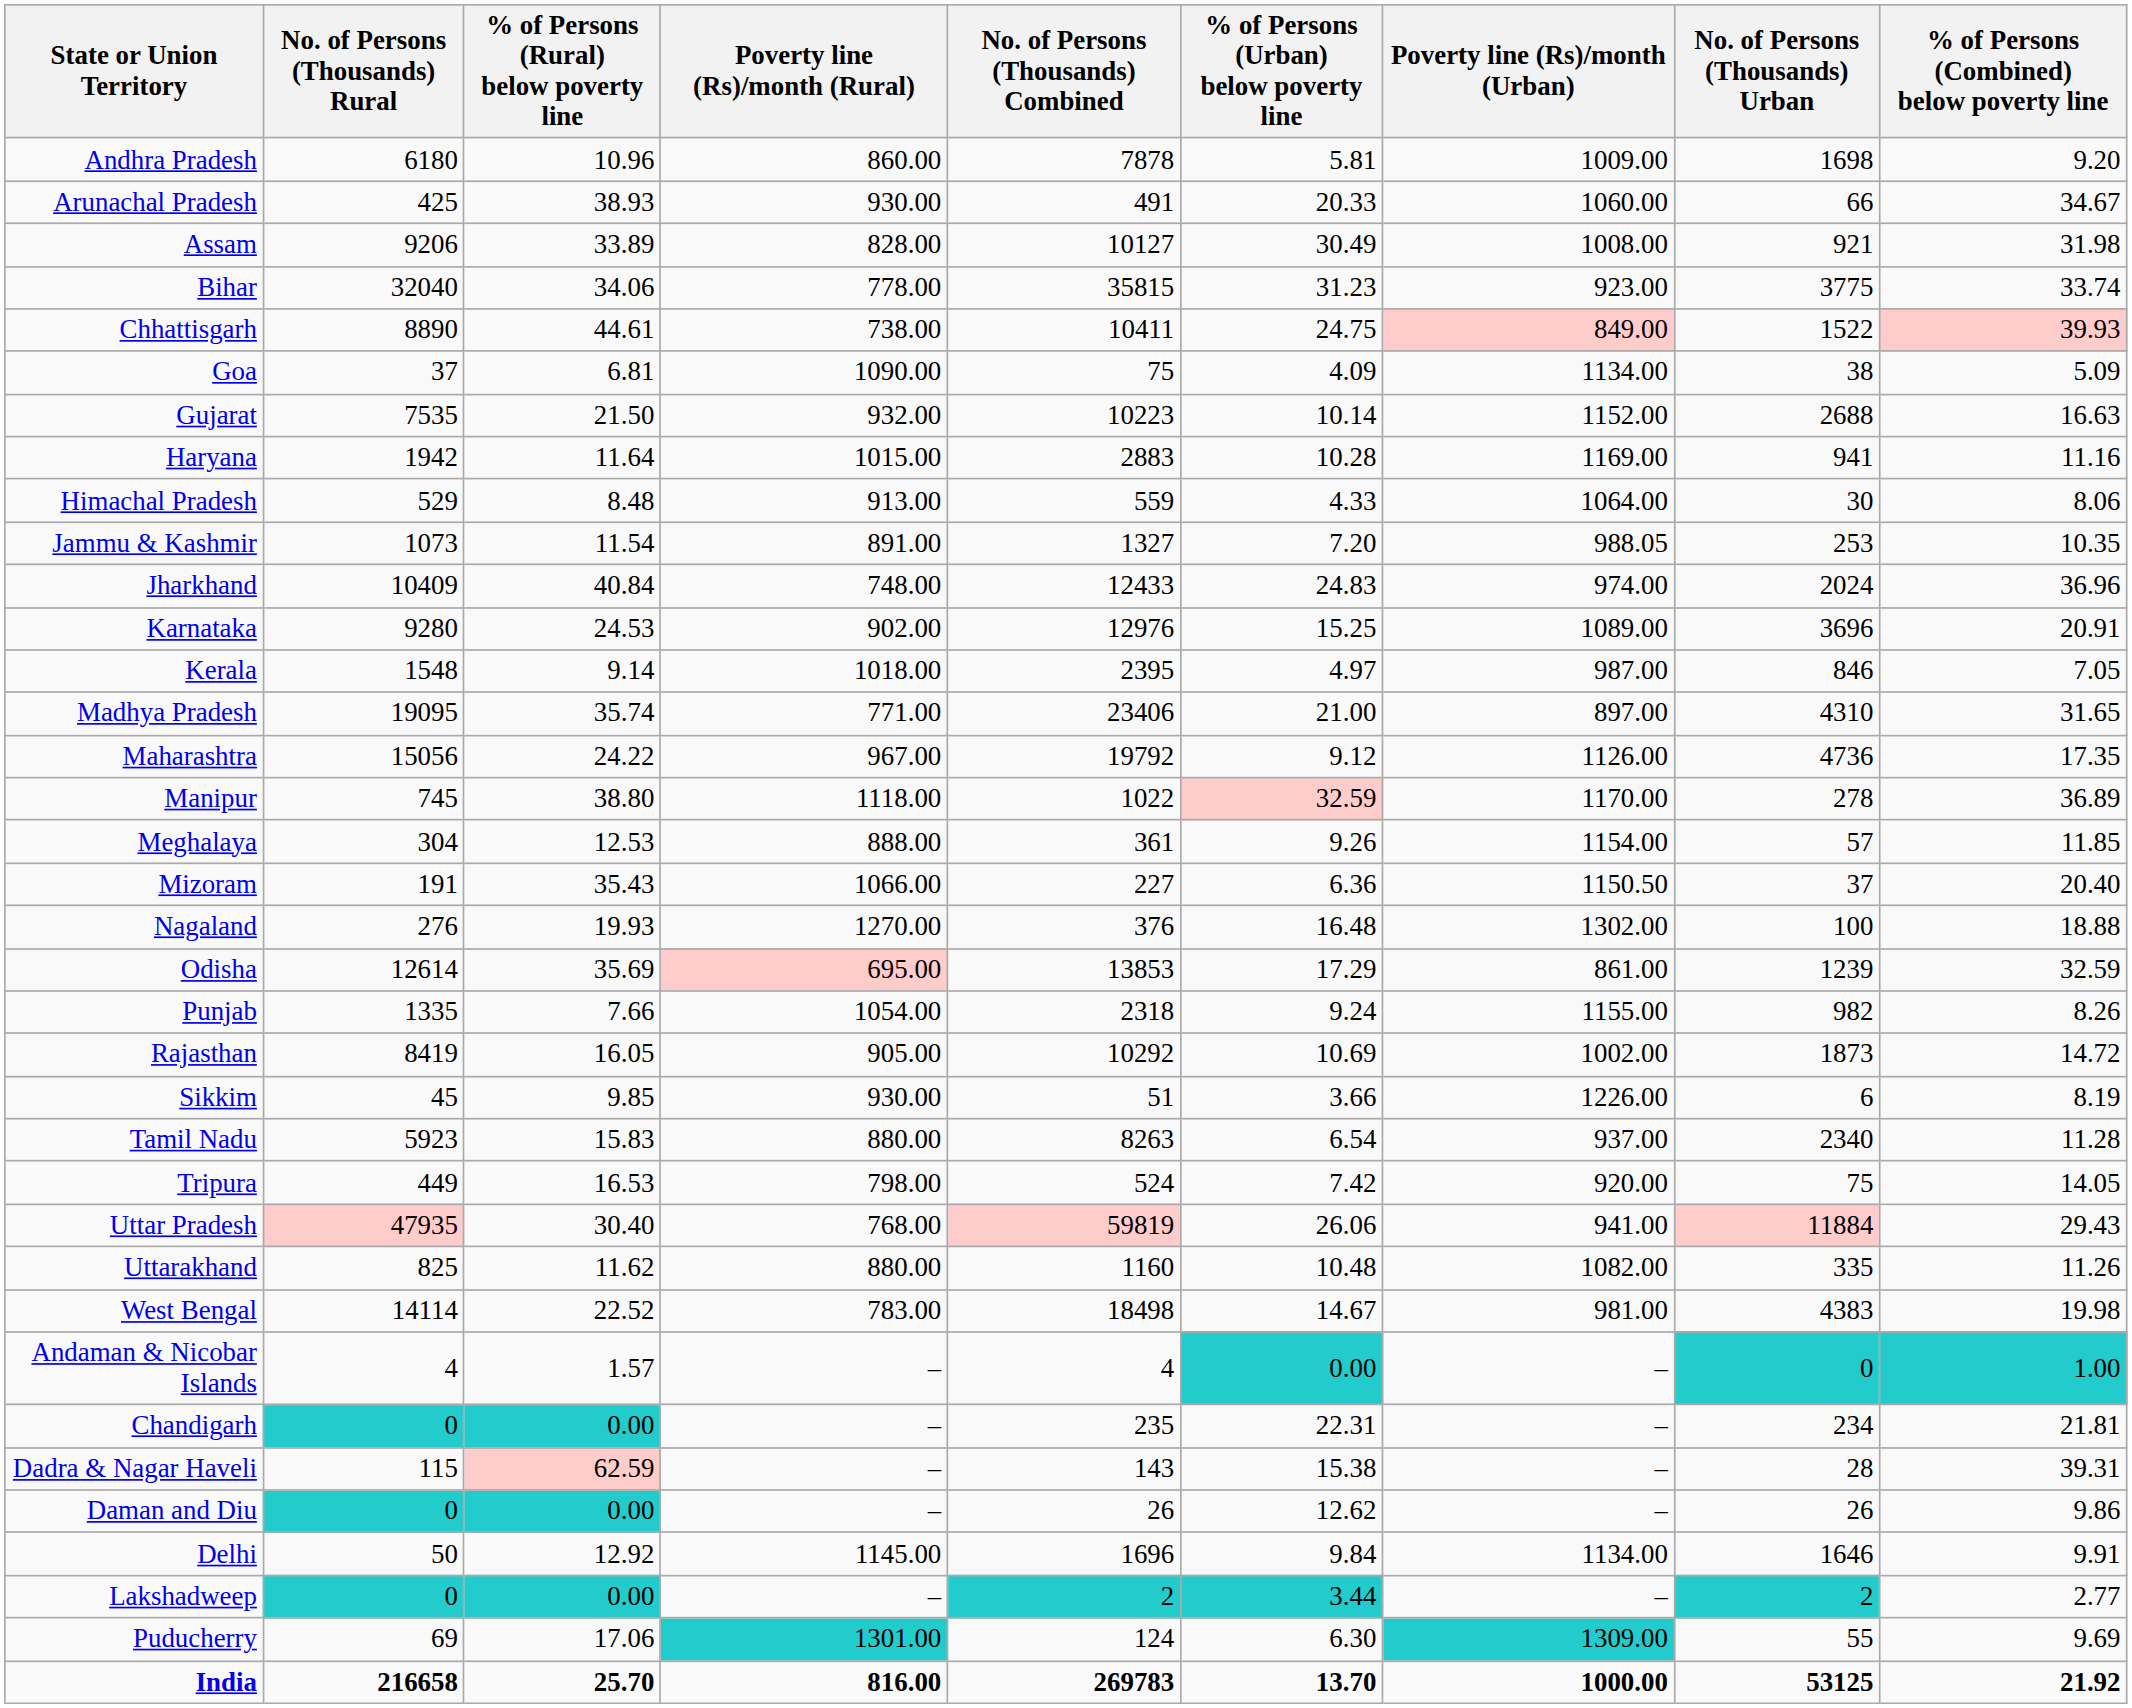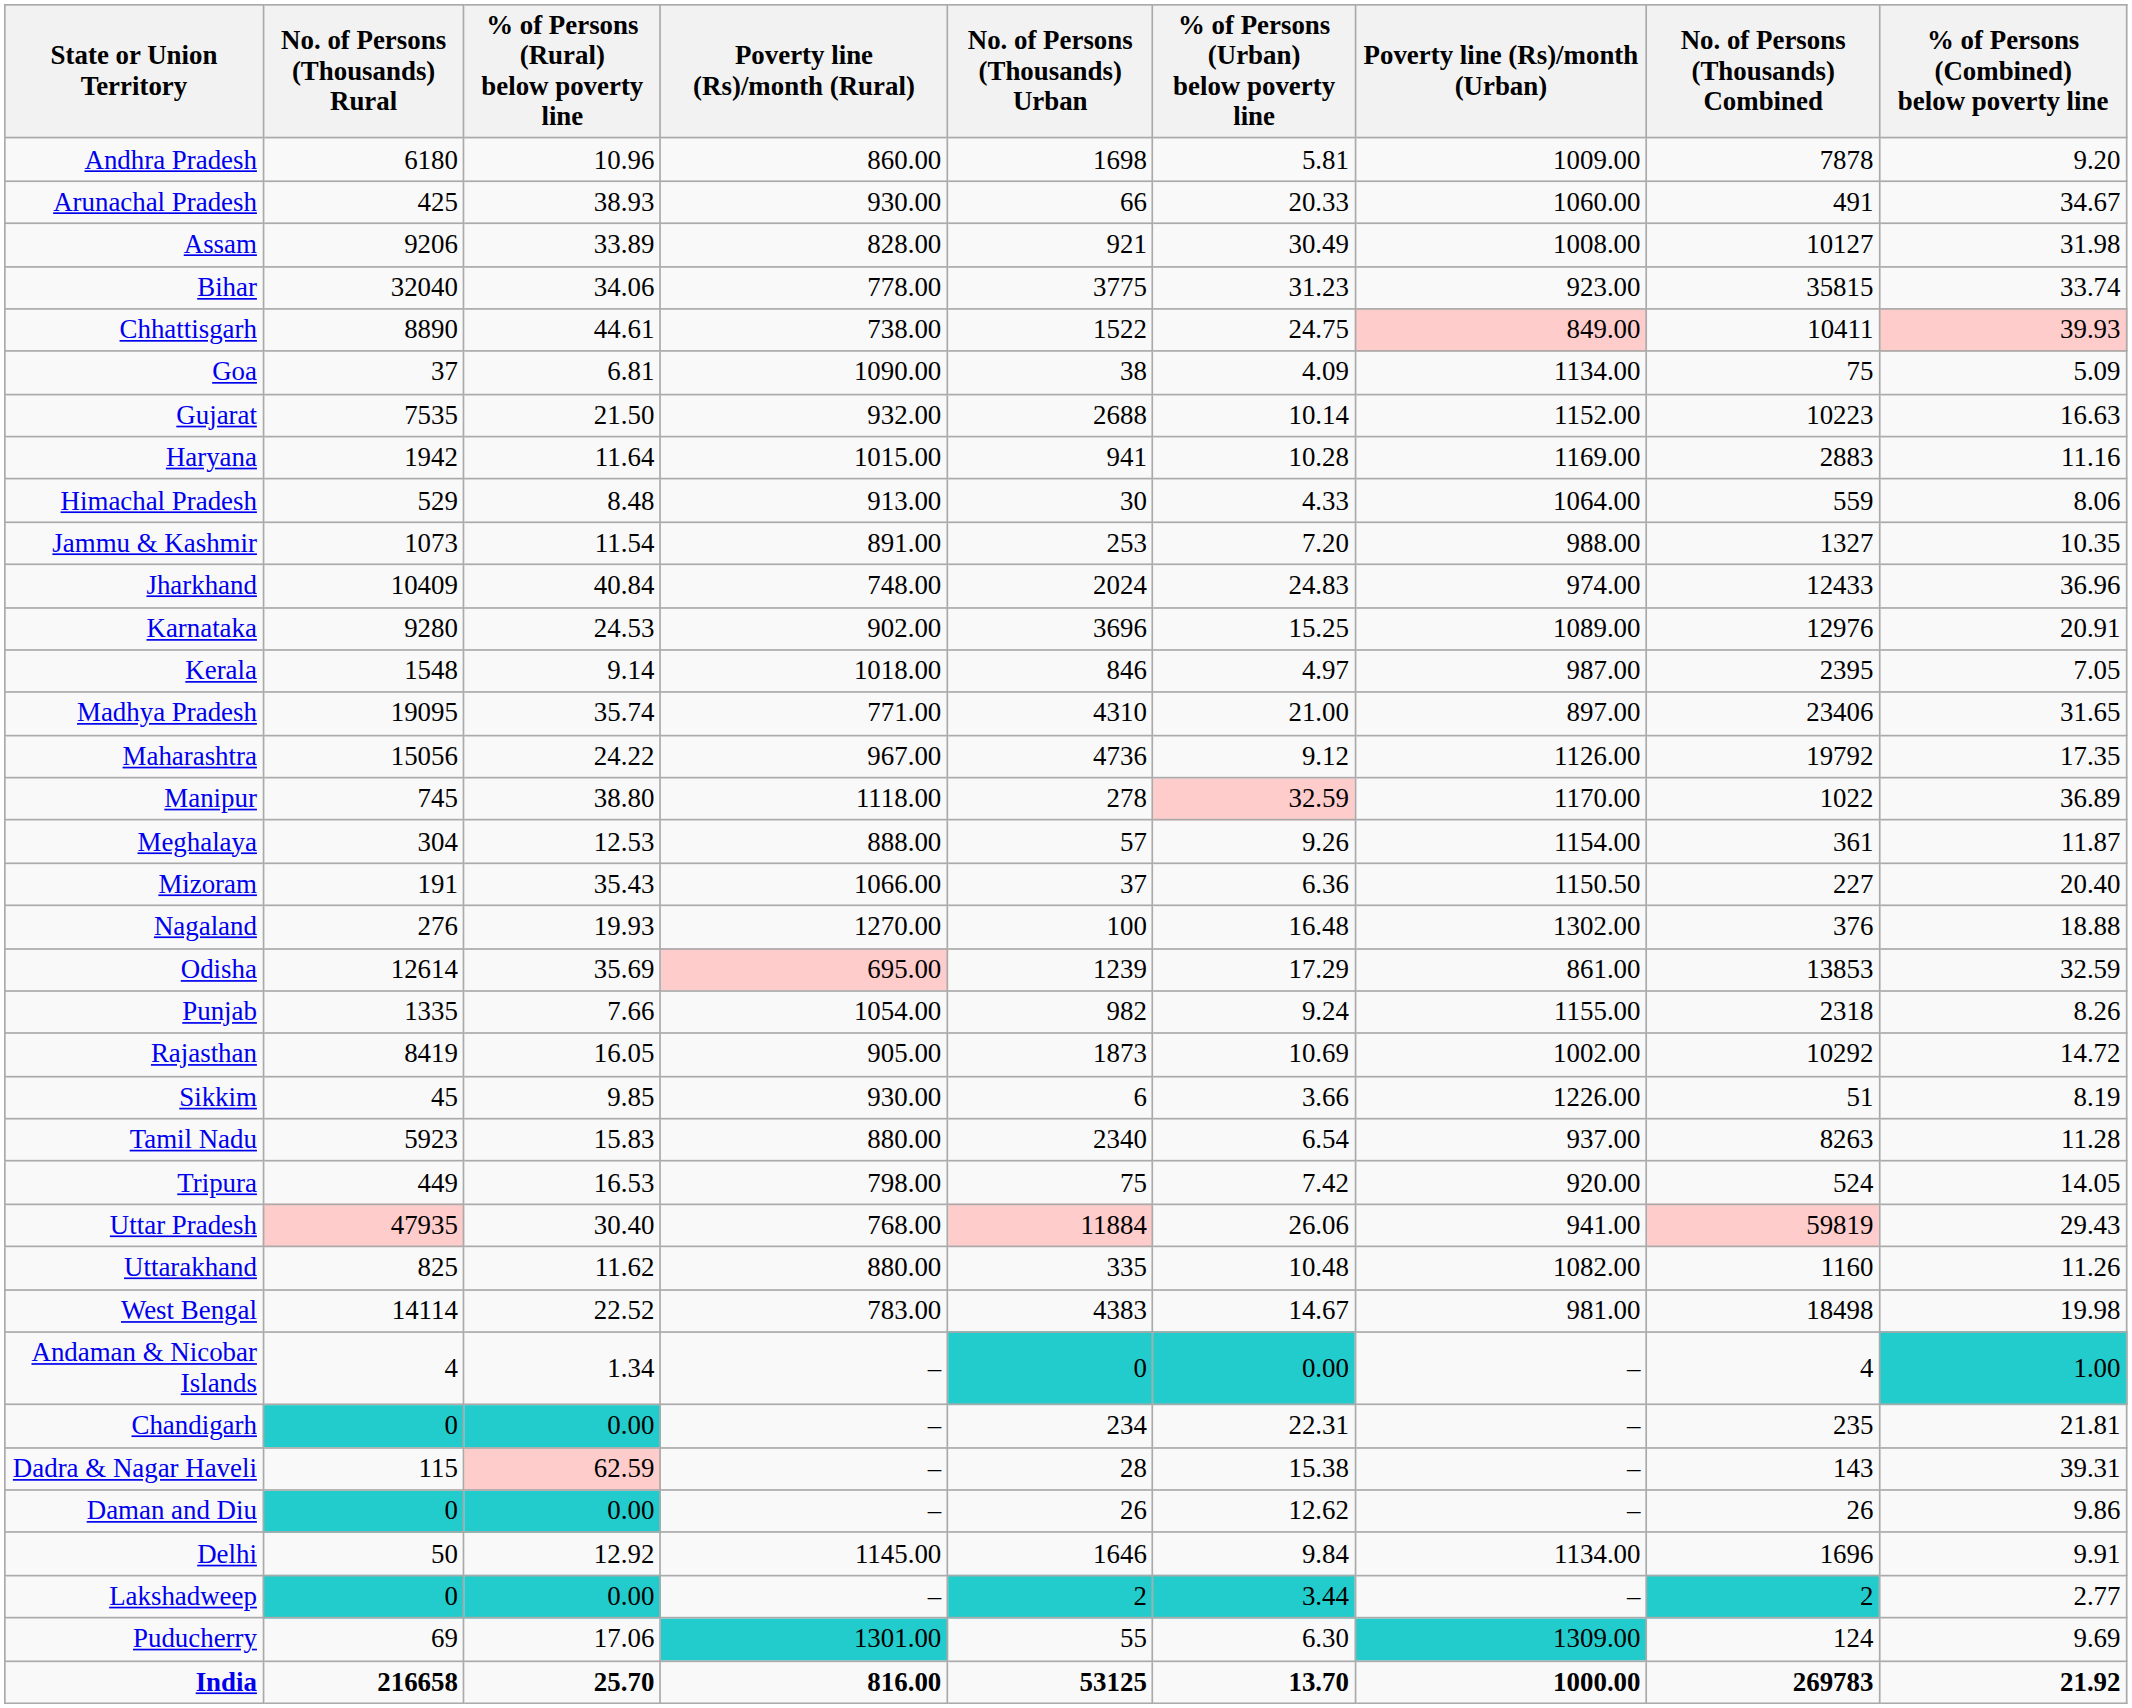columns swapped: No. of Persons (Thousands) Urban <-> No. of Persons (Thousands) Combined
Jammu & Kashmir | Poverty line (Rs)/month (Urban): 988.05 -> 988.00
Meghalaya | % of Persons (Combined) below poverty line: 11.85 -> 11.87
Andaman & Nicobar Islands | % of Persons (Rural) below poverty line: 1.57 -> 1.34
